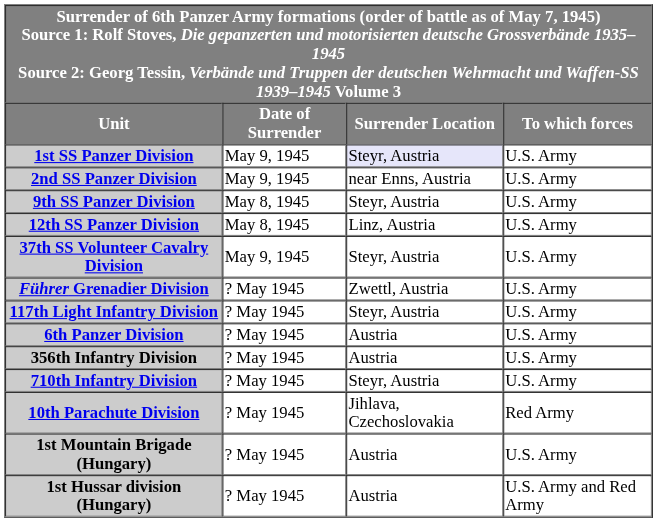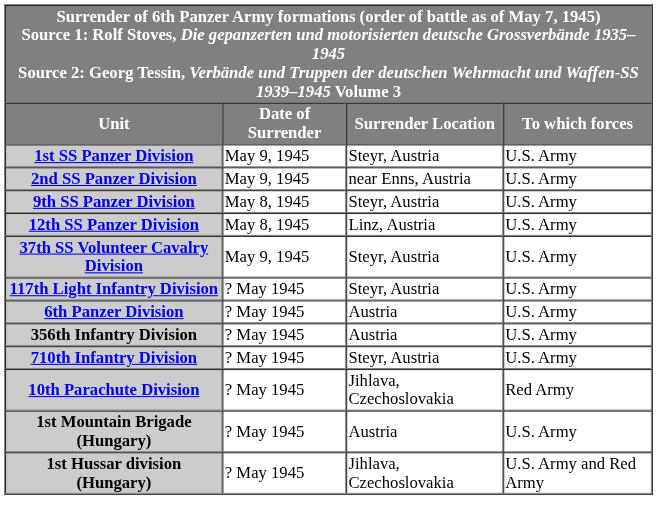1st SS Panzer Division | Surrender Location: lavender background -> no background
- row: Führer Grenadier Division | ? May 1945 | Zwettl, Austria | U.S. Army
1st Hussar division (Hungary) | Surrender Location: Austria -> Jihlava, Czechoslovakia
